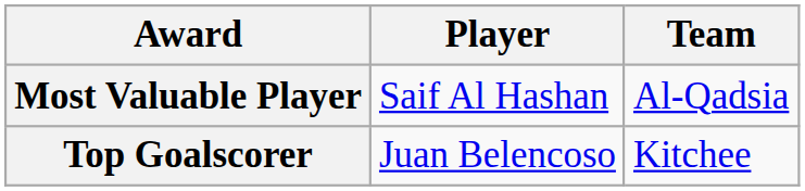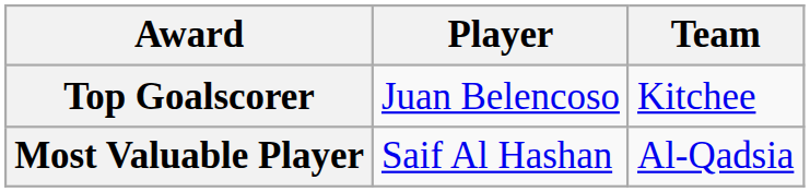rows swapped: Most Valuable Player <-> Top Goalscorer
